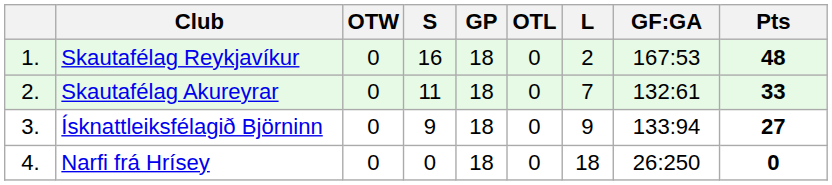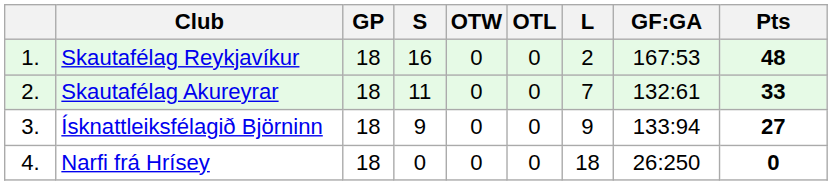columns swapped: GP <-> OTW
